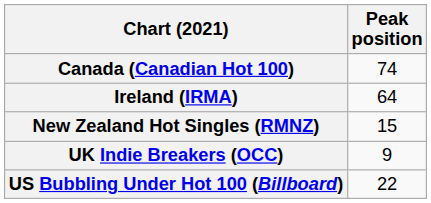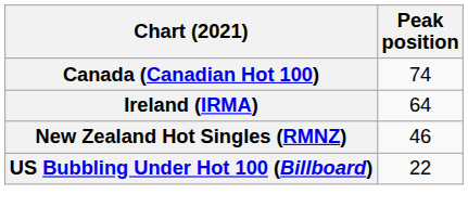New Zealand Hot Singles (RMNZ) | Peak position: 15 -> 46
- row: UK Indie Breakers (OCC) | 9
